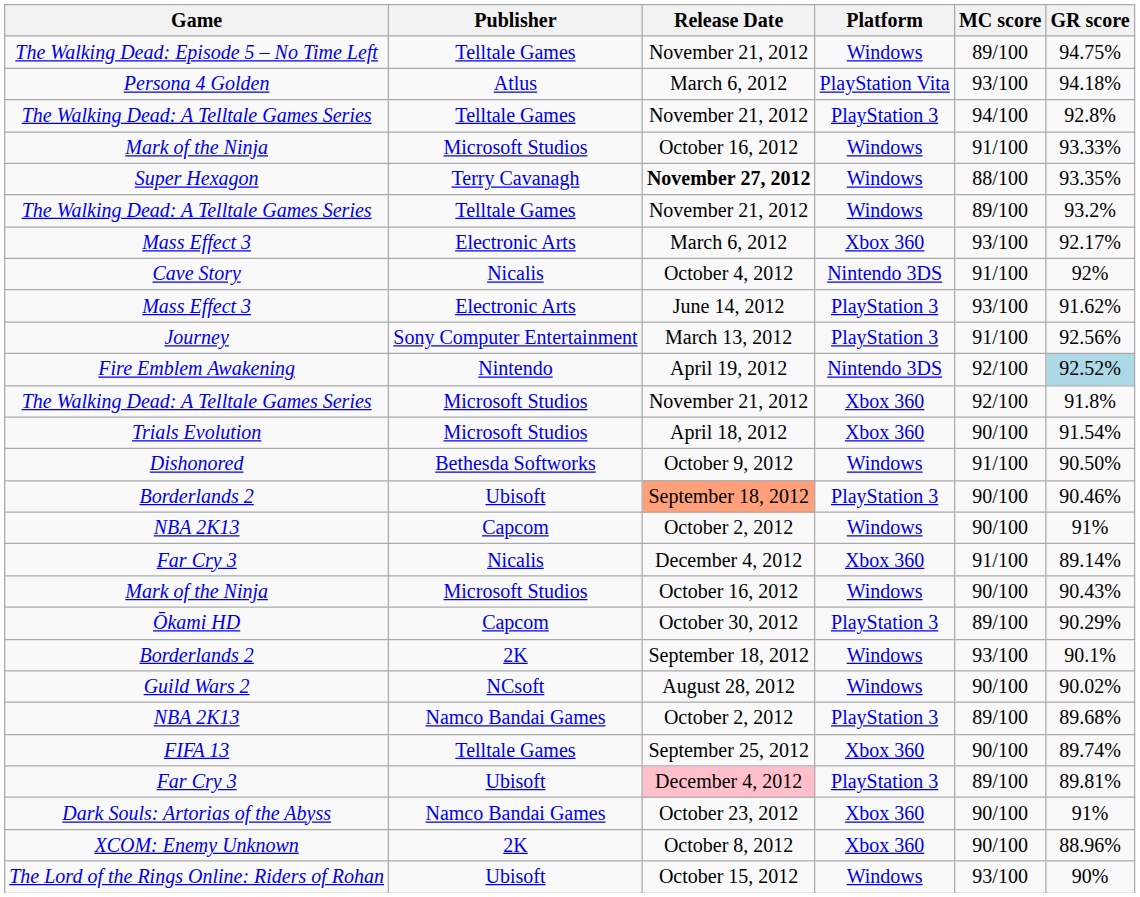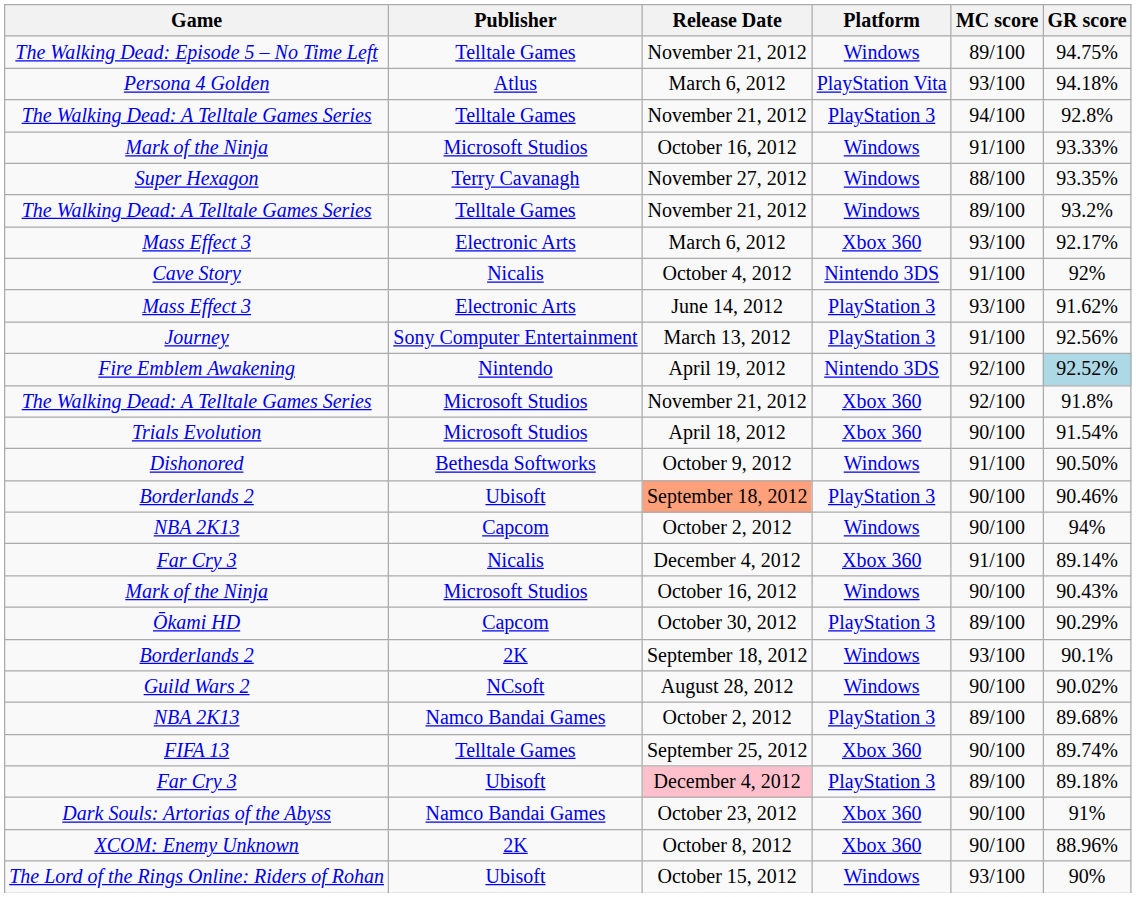Super Hexagon | Release Date: bold -> normal
NBA 2K13 / Windows | GR score: 91% -> 94%
Far Cry 3 / PlayStation 3 | GR score: 89.81% -> 89.18%
